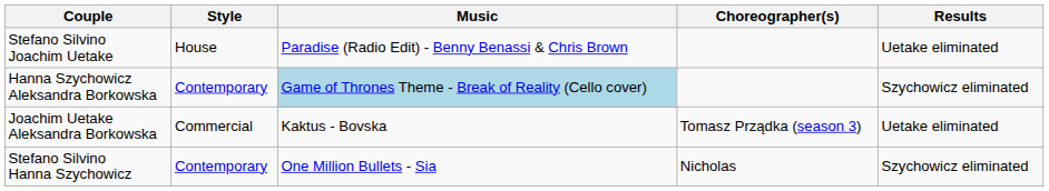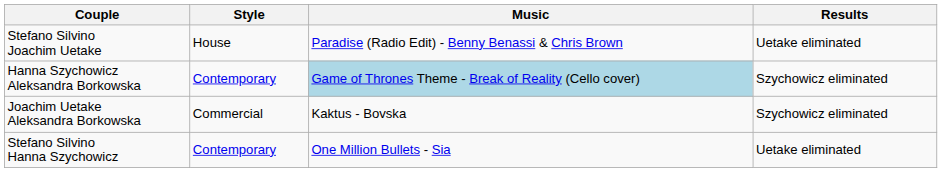- column: Choreographer(s) | Tomasz Prządka (season 3) | Nicholas
Joachim Uetake Aleksandra Borkowska | Results: Uetake eliminated -> Szychowicz eliminated
Stefano Silvino Hanna Szychowicz | Results: Szychowicz eliminated -> Uetake eliminated
